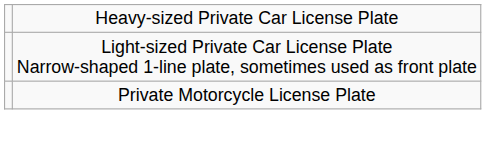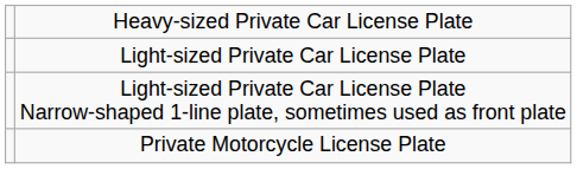+ row: Light-sized Private Car License Plate
